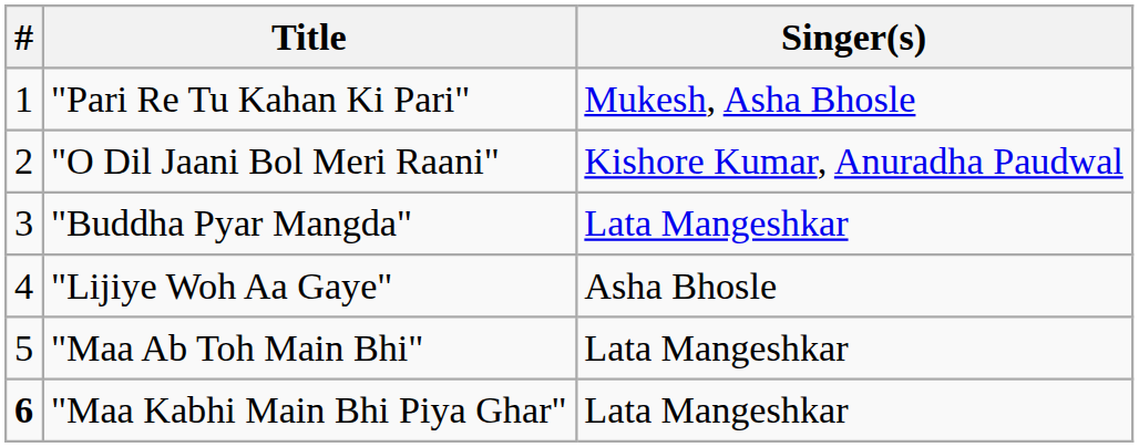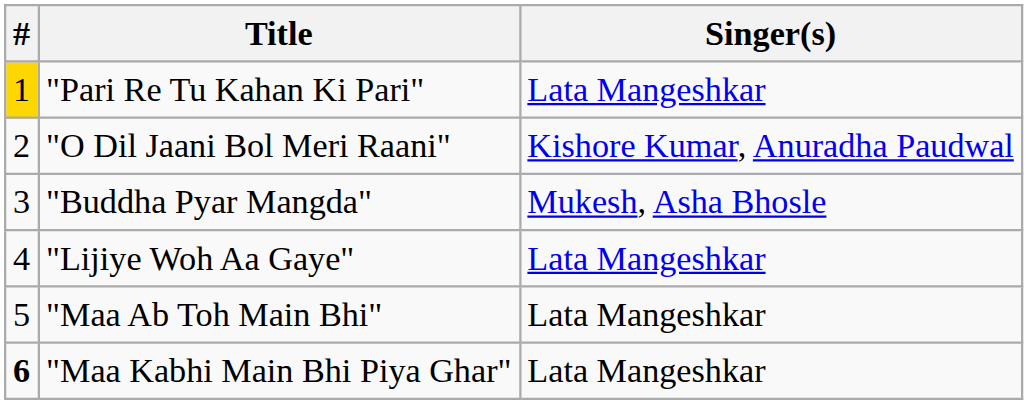"Pari Re Tu Kahan Ki Pari" | #: no background -> gold background
"Pari Re Tu Kahan Ki Pari" | Singer(s): Mukesh, Asha Bhosle -> Lata Mangeshkar
"Buddha Pyar Mangda" | Singer(s): Lata Mangeshkar -> Mukesh, Asha Bhosle
"Lijiye Woh Aa Gaye" | Singer(s): Asha Bhosle -> Lata Mangeshkar
